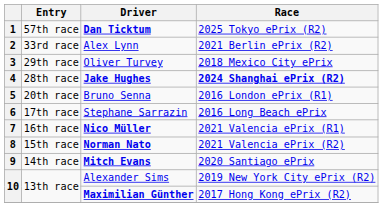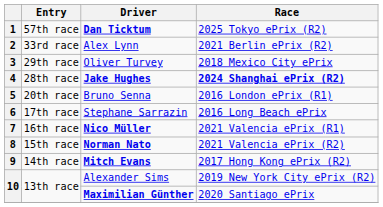9 | Race: 2020 Santiago ePrix -> 2017 Hong Kong ePrix (R2)
10 / Maximilian Günther | Race: 2017 Hong Kong ePrix (R2) -> 2020 Santiago ePrix
